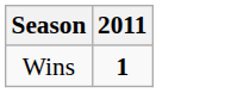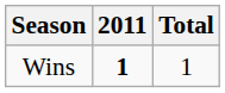+ column: Total | 1
